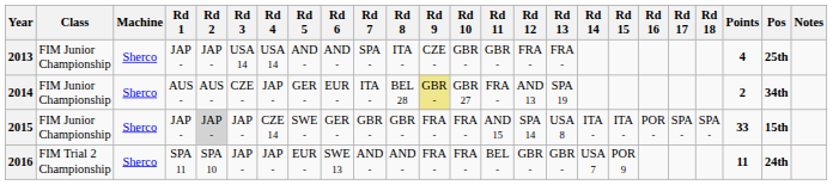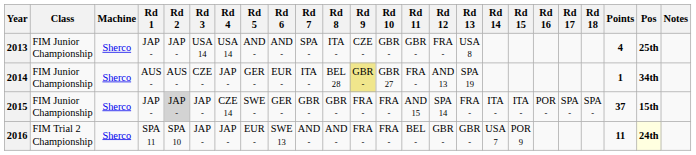2013 | Rd 13: FRA - -> USA 8
2014 | Points: 2 -> 1
2015 | Rd 13: USA 8 -> FRA -
2015 | Points: 33 -> 37
2016 | Pos: no background -> lightyellow background
